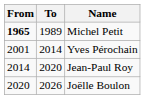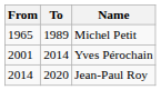Michel Petit | From: bold -> normal
- row: 2020 | 2026 | Joëlle Boulon
